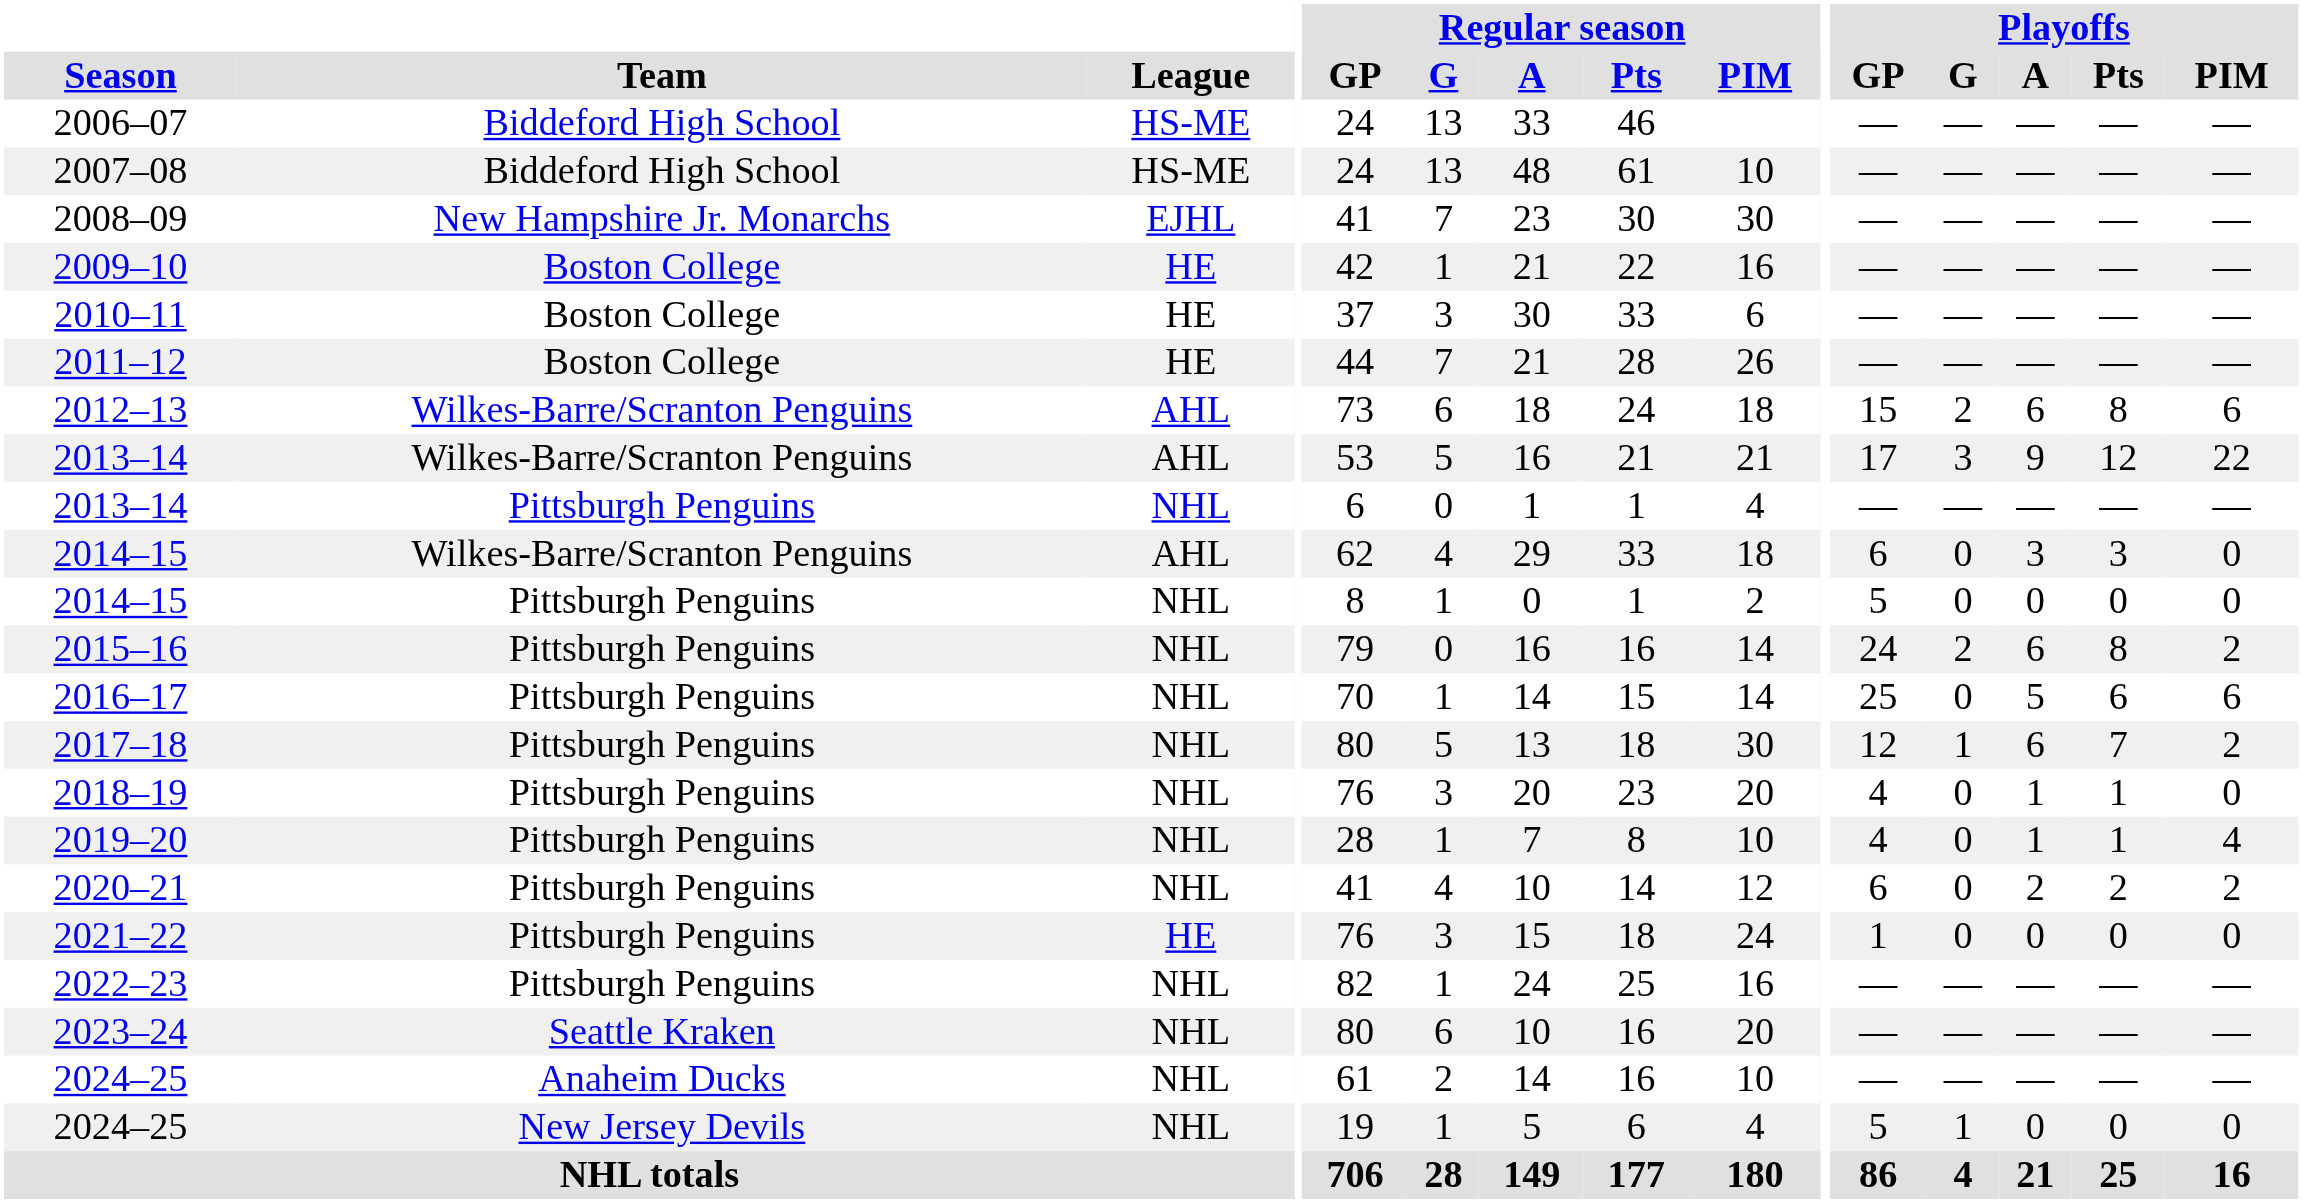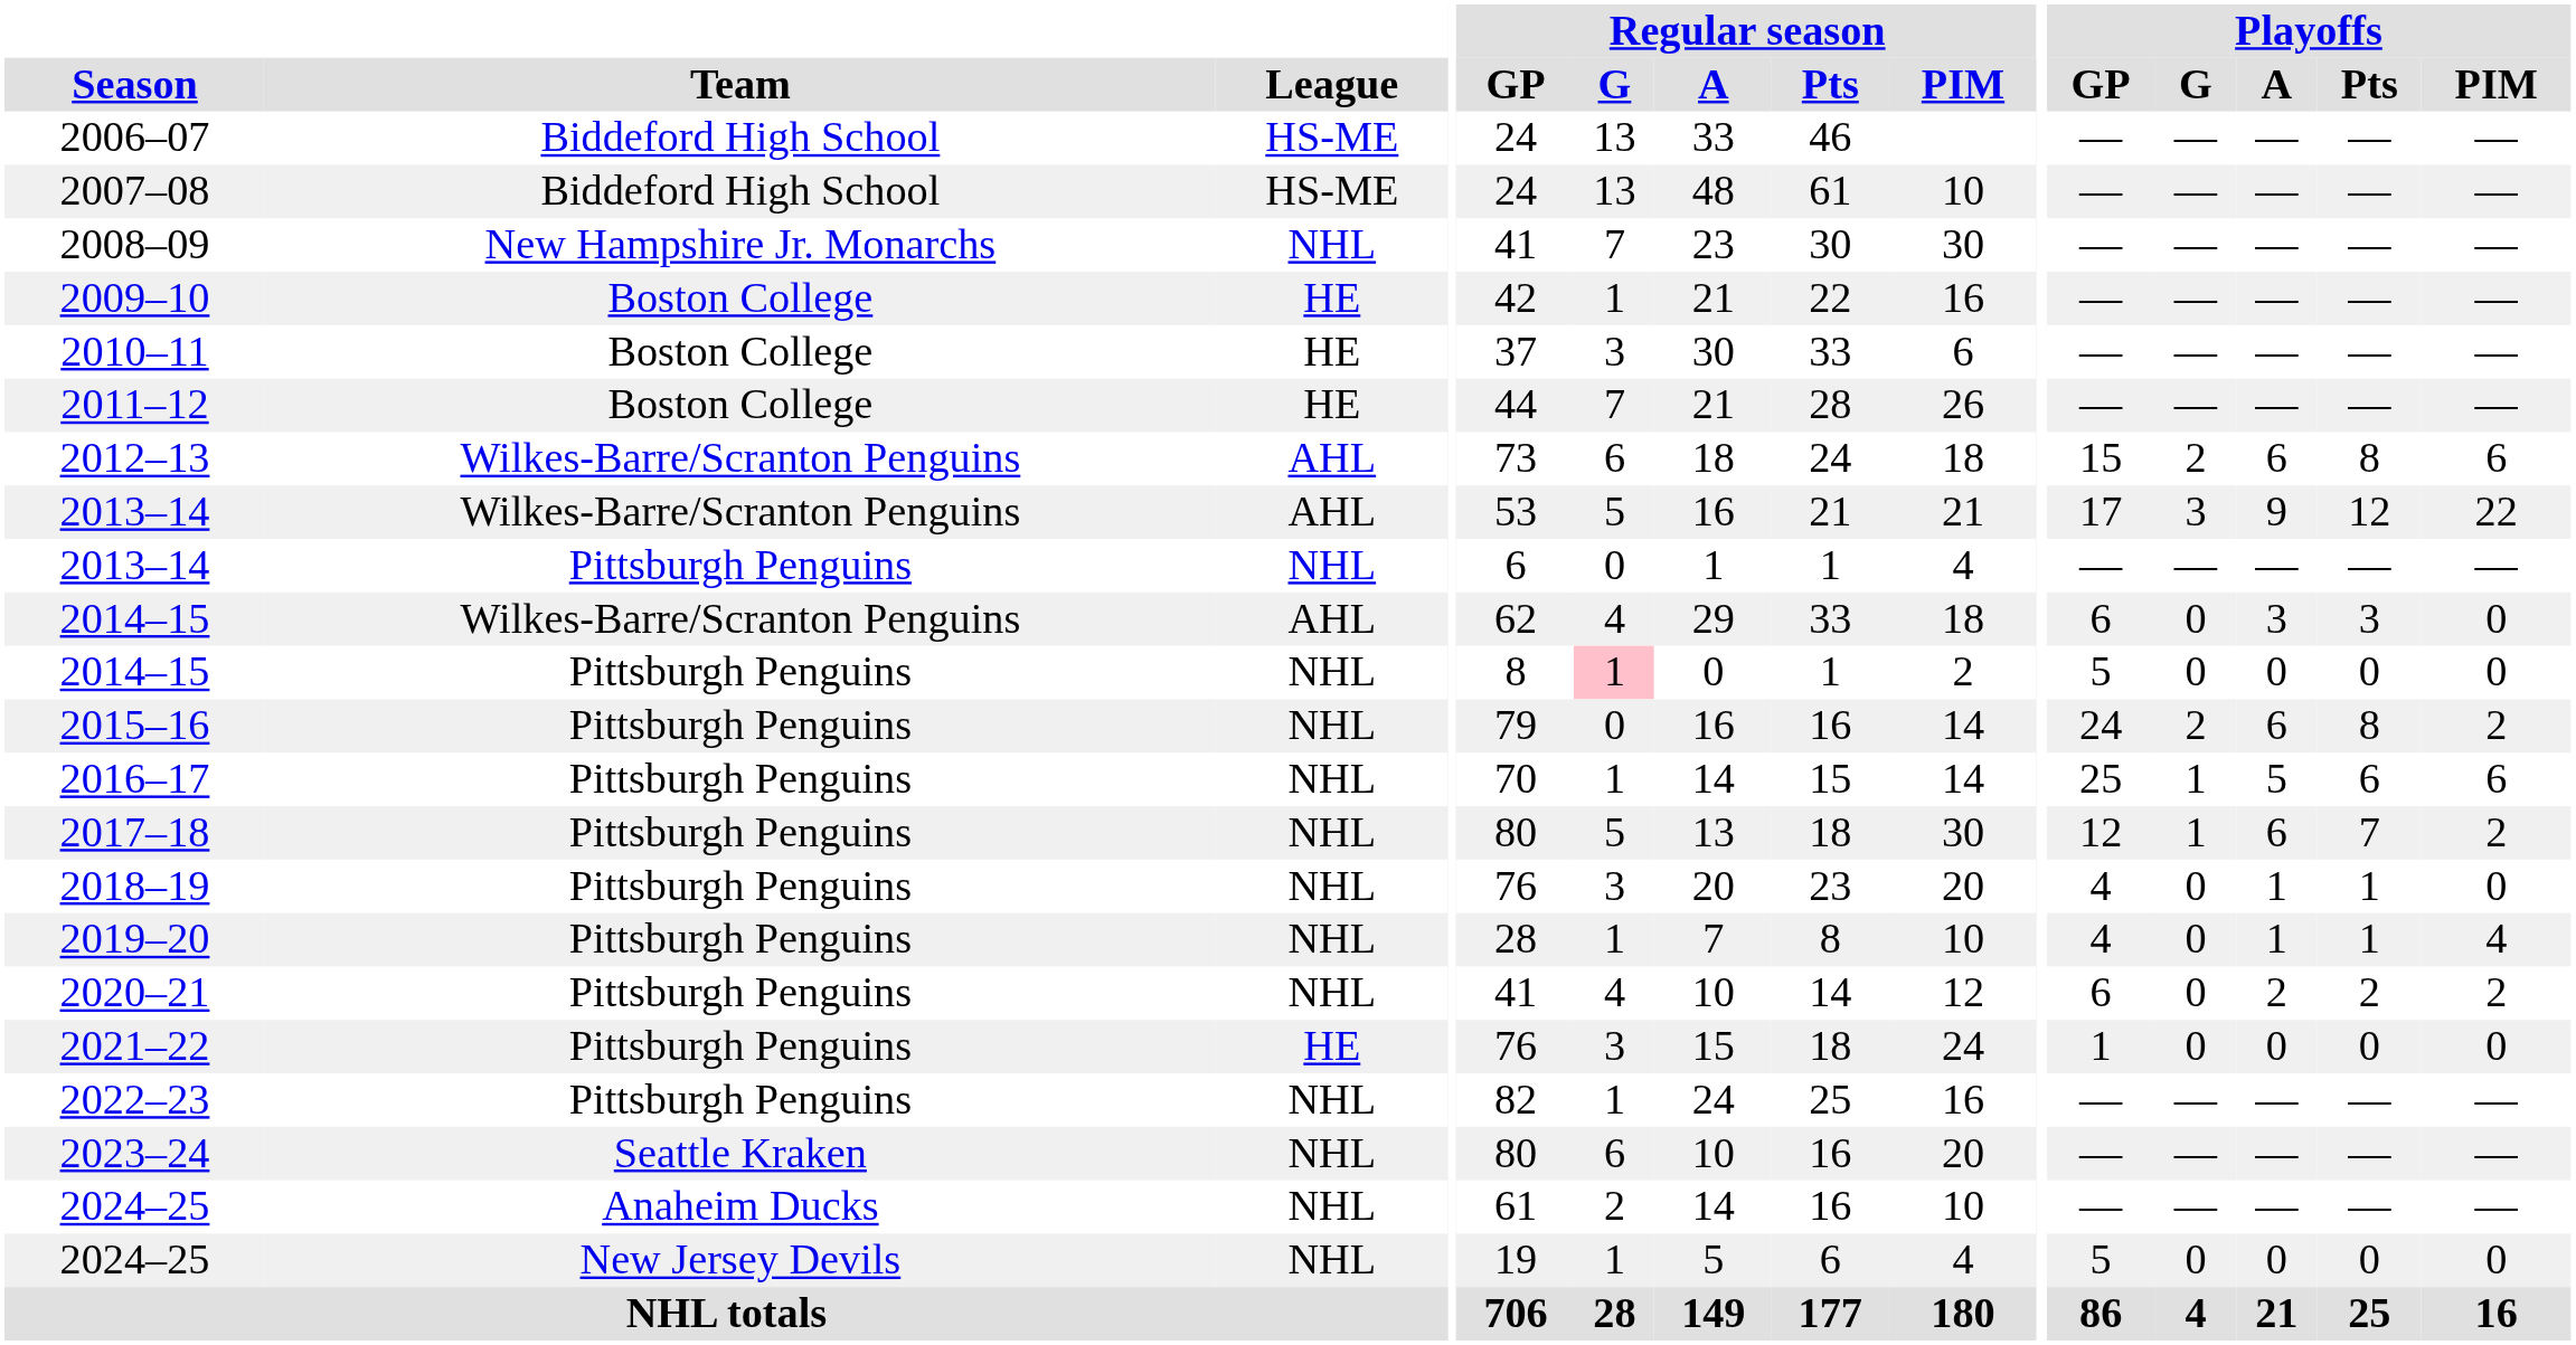2008–09 | League: EJHL -> NHL
2014–15 / Pittsburgh Penguins | Regular season / G: no background -> pink background
2016–17 | Playoffs / G: 0 -> 1
2024–25 / New Jersey Devils | Playoffs / G: 1 -> 0
